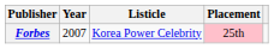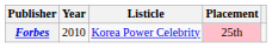Forbes | Year: 2007 -> 2010
